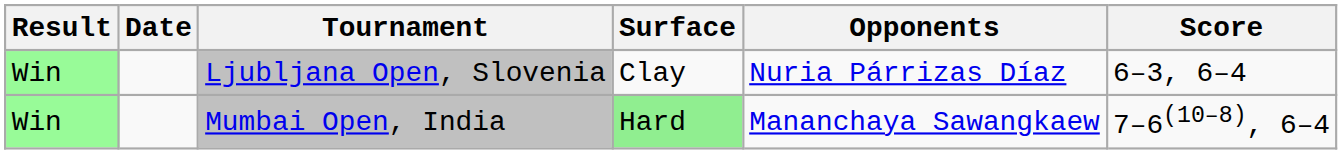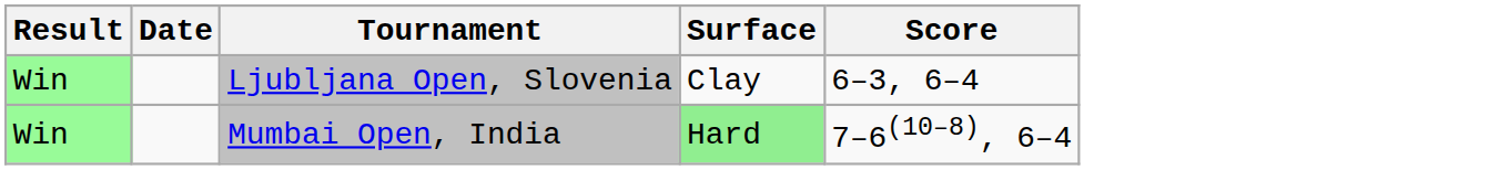- column: Opponents | Nuria Párrizas Díaz | Mananchaya Sawangkaew
